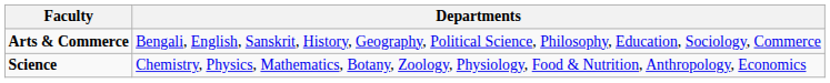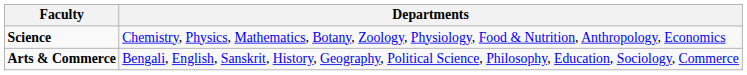rows swapped: Science <-> Arts & Commerce
